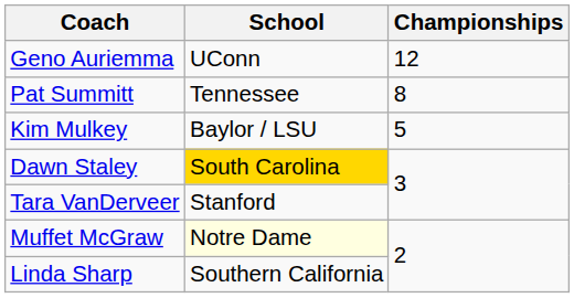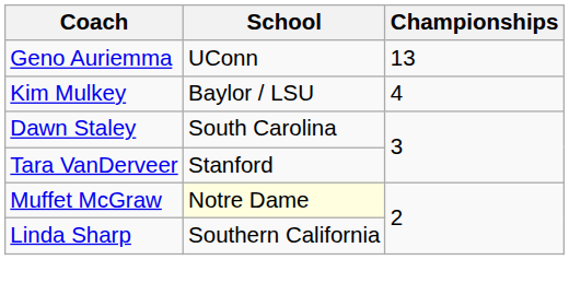Geno Auriemma | Championships: 12 -> 13
- row: Pat Summitt | Tennessee | 8
Kim Mulkey | Championships: 5 -> 4
Dawn Staley | School: gold background -> no background
